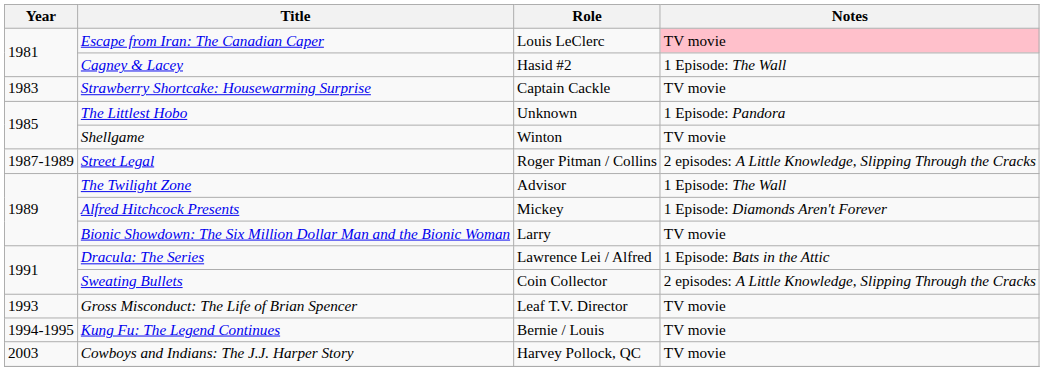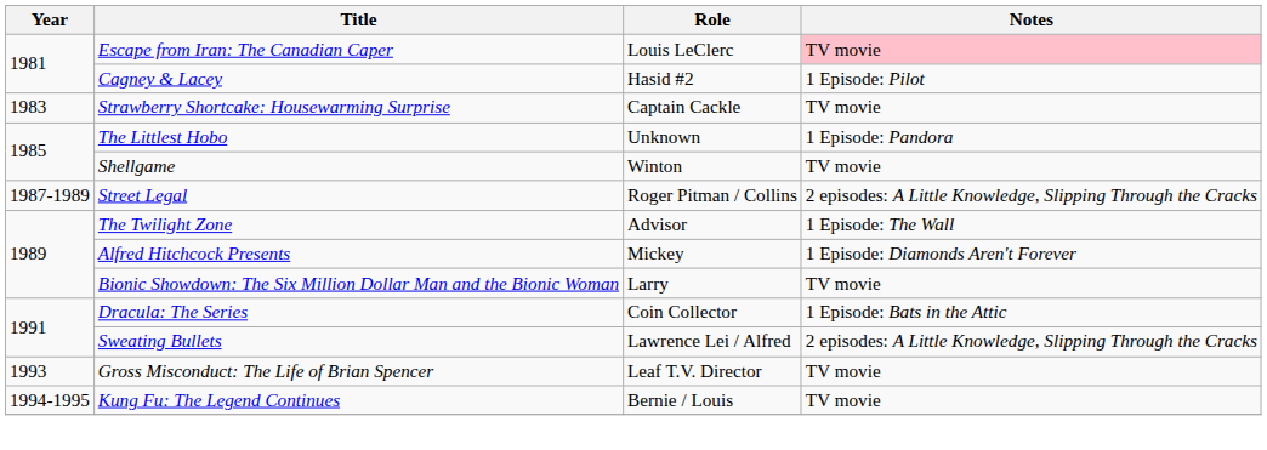Cagney & Lacey | Notes: 1 Episode: The Wall -> 1 Episode: Pilot
Dracula: The Series | Role: Lawrence Lei / Alfred -> Coin Collector
Sweating Bullets | Role: Coin Collector -> Lawrence Lei / Alfred
- row: 2003 | Cowboys and Indians: The J.J. Harper Story | Harvey Pollock, QC | TV movie
